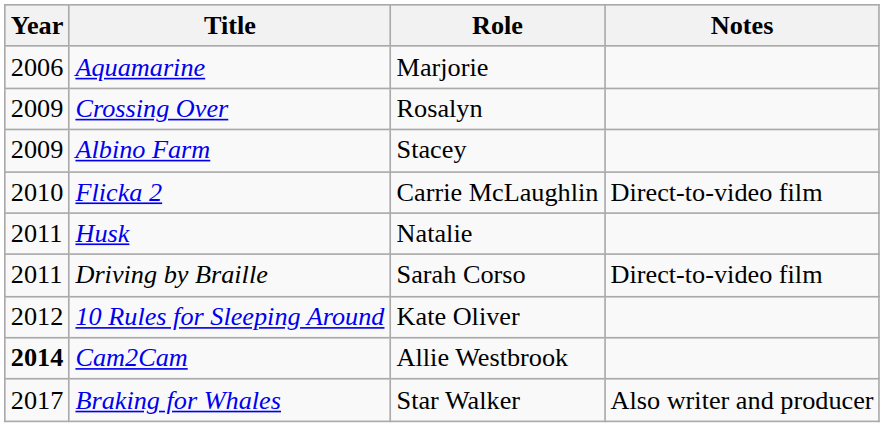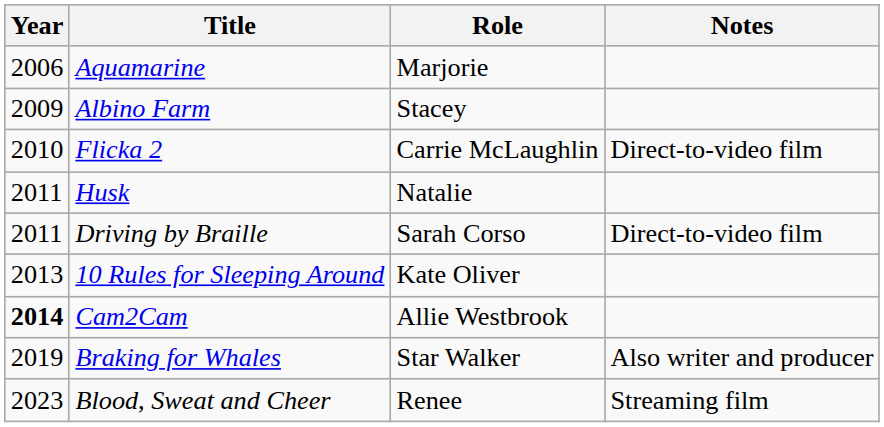- row: 2009 | Crossing Over | Rosalyn
10 Rules for Sleeping Around | Year: 2012 -> 2013
Braking for Whales | Year: 2017 -> 2019
+ row: 2023 | Blood, Sweat and Cheer | Renee | Streaming film
